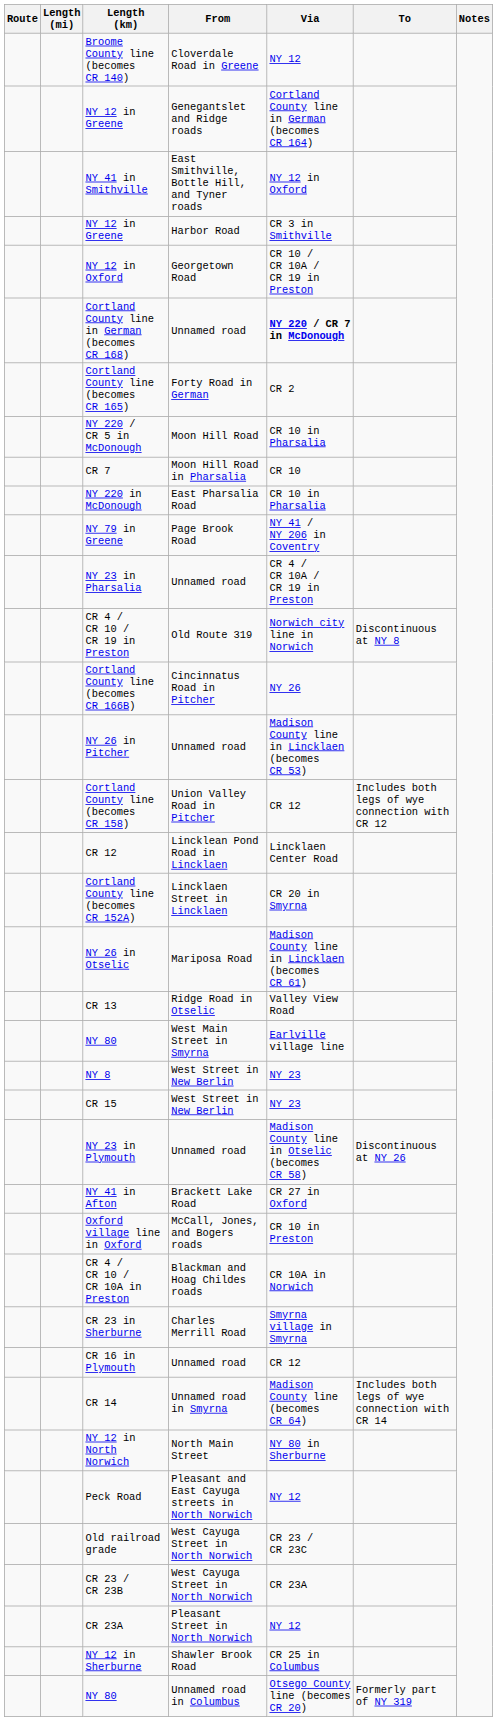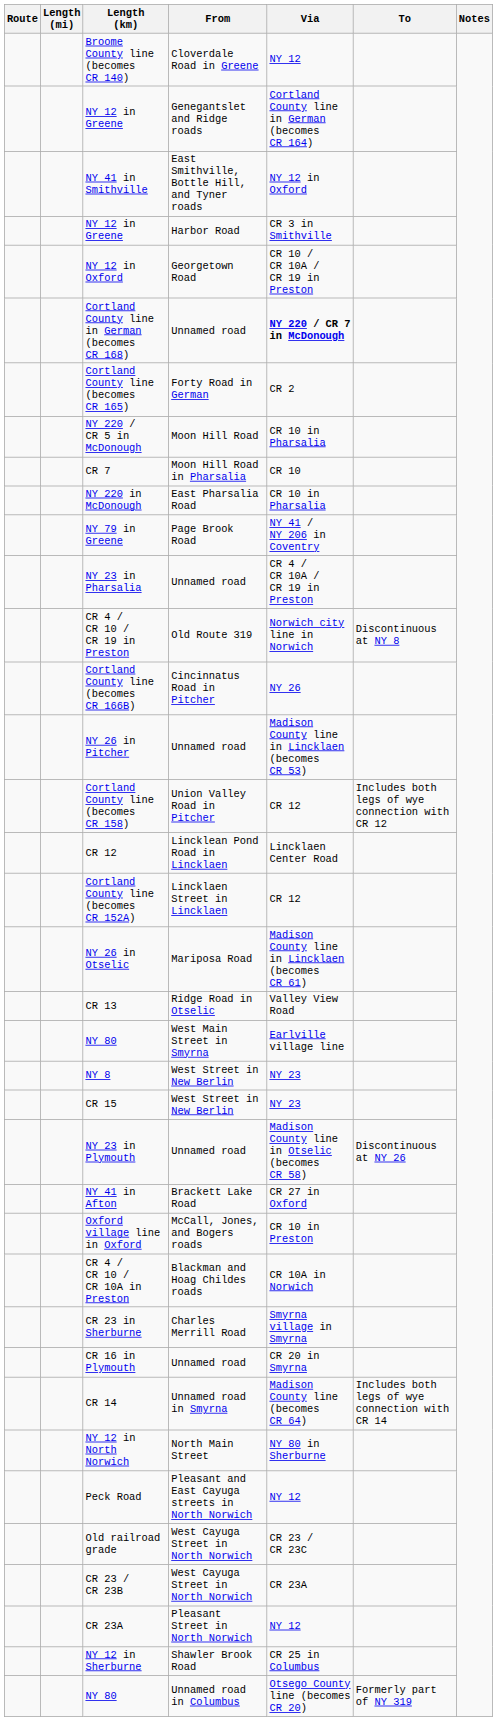Cortland County line (becomes CR 152A) | Via: CR 20 in Smyrna -> CR 12
CR 16 in Plymouth | Via: CR 12 -> CR 20 in Smyrna
